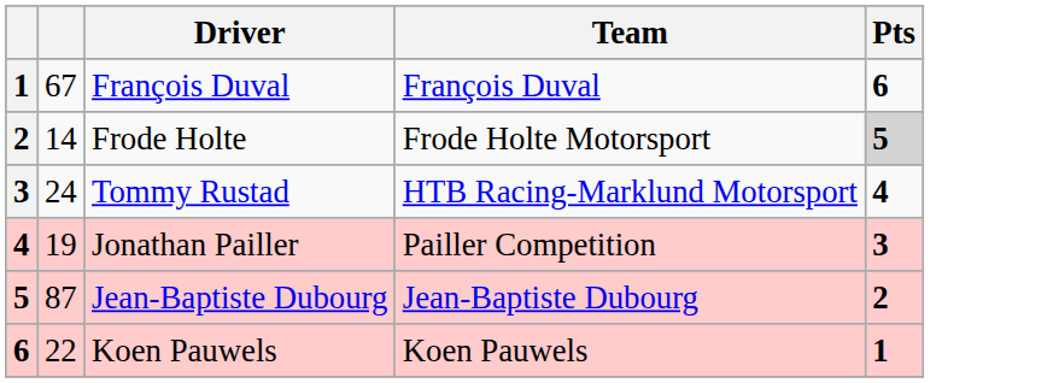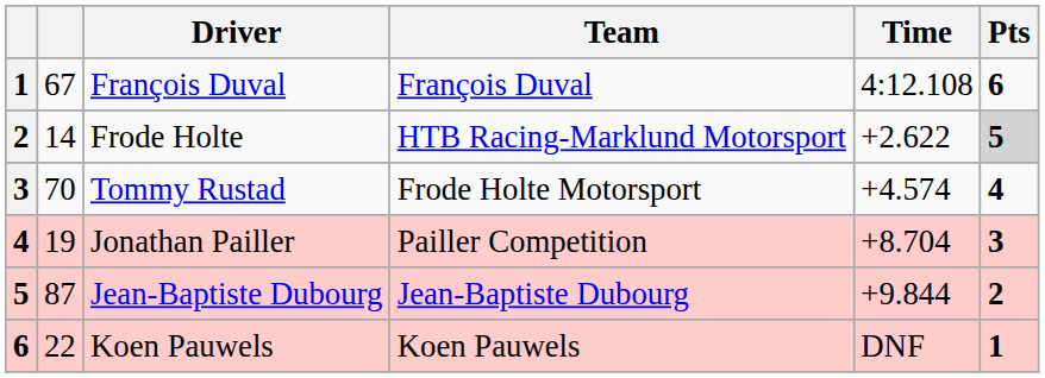+ column: Time | 4:12.108 | +2.622 | +4.574 | +8.704 | +9.844 | DNF
Frode Holte | Team: Frode Holte Motorsport -> HTB Racing-Marklund Motorsport
Tommy Rustad | column 2: 24 -> 70
Tommy Rustad | Team: HTB Racing-Marklund Motorsport -> Frode Holte Motorsport
